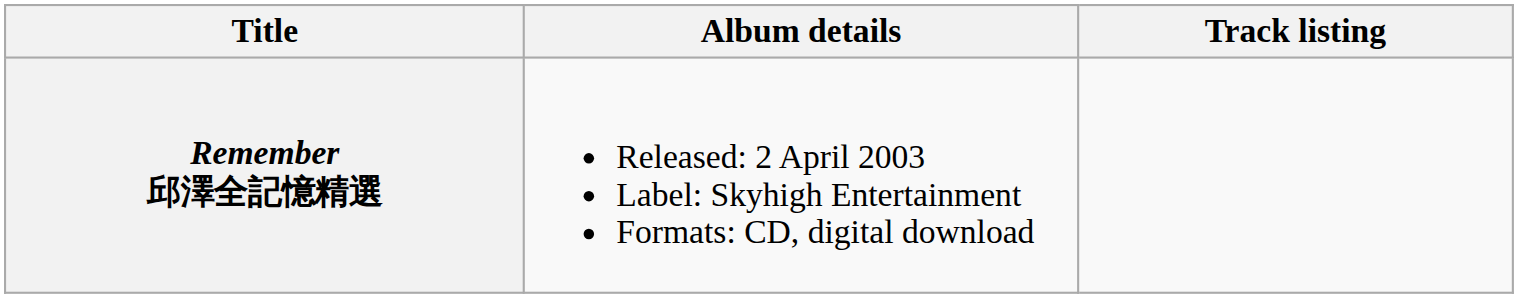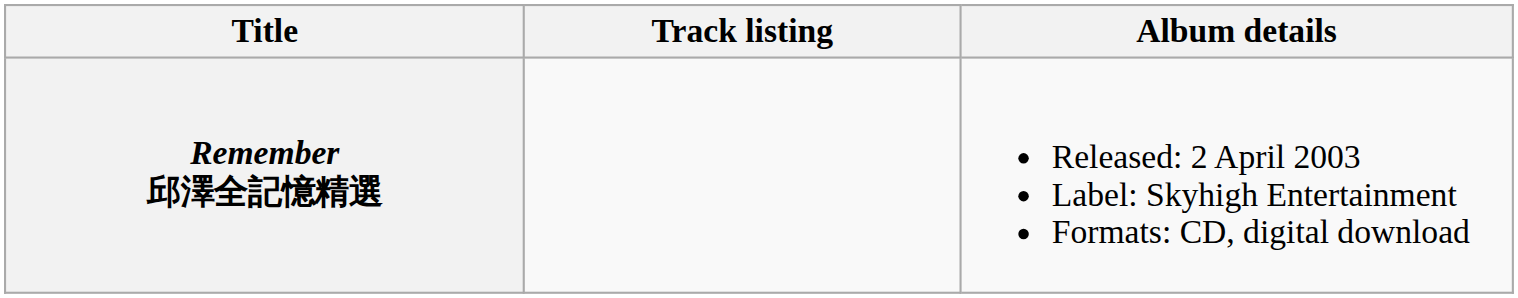columns swapped: Album details <-> Track listing
